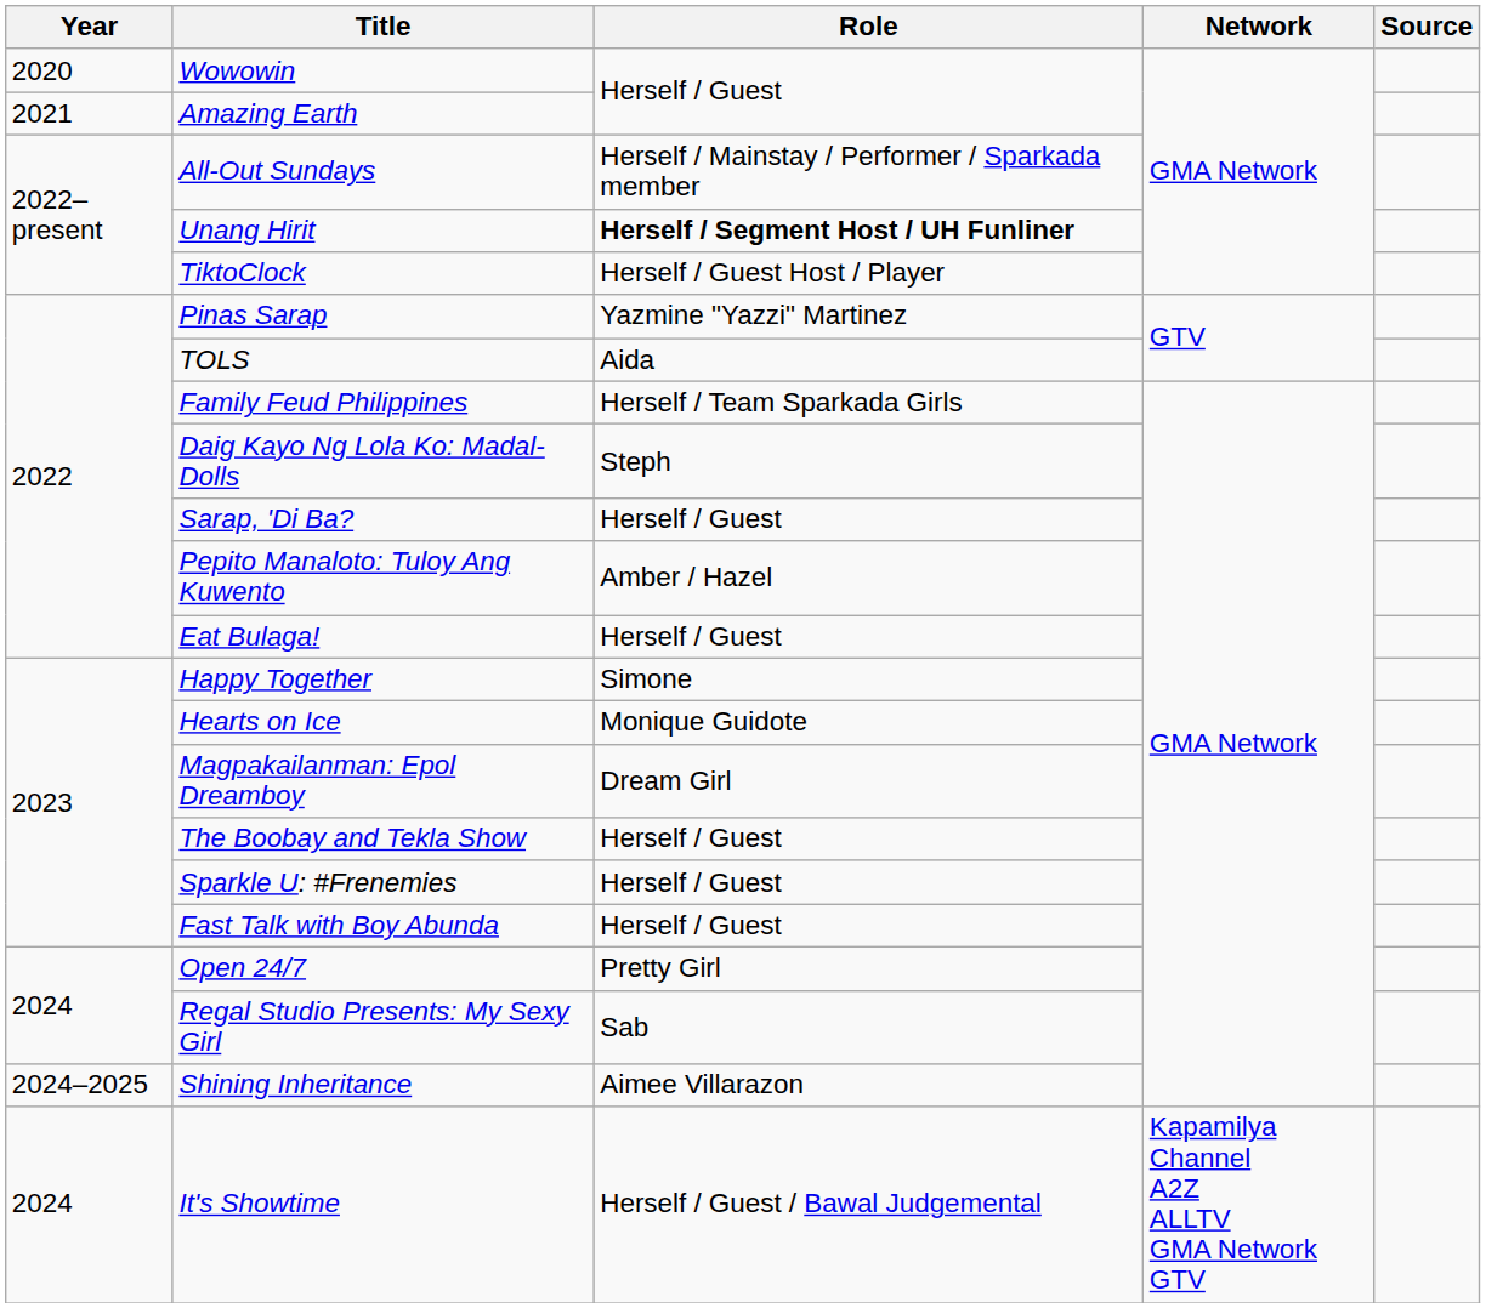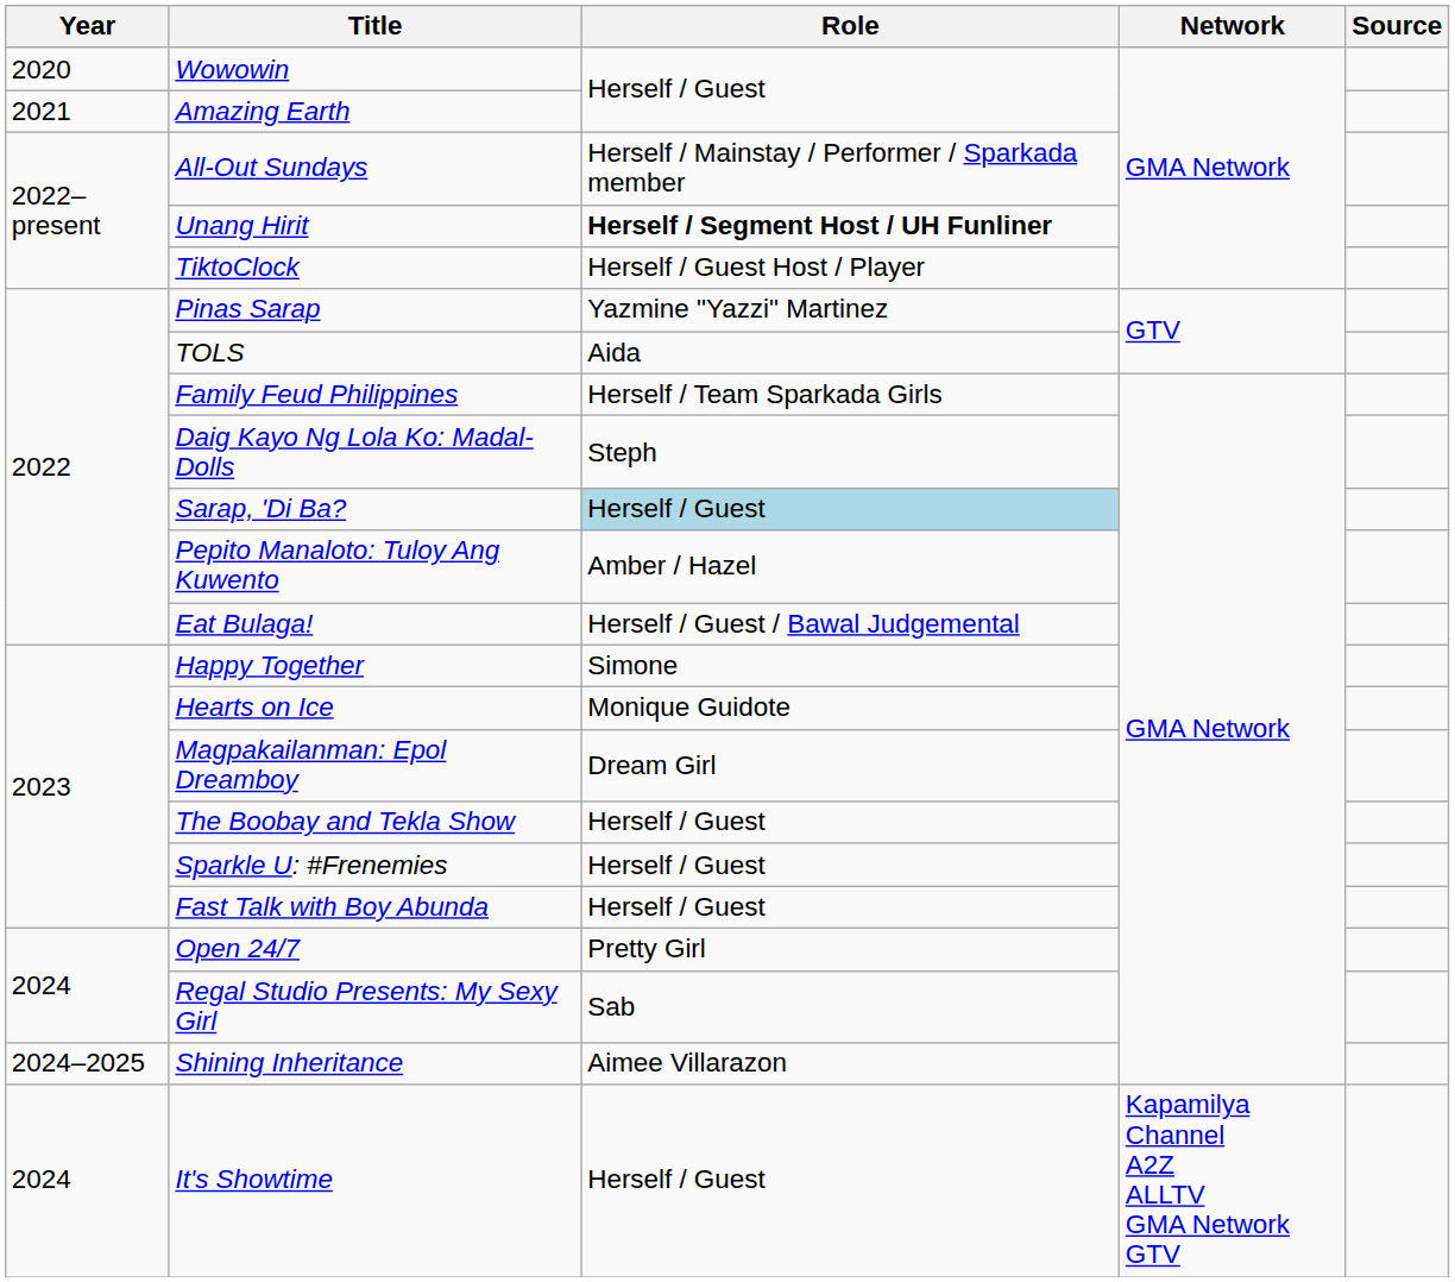Sarap, 'Di Ba? | Role: no background -> lightblue background
Eat Bulaga! | Role: Herself / Guest -> Herself / Guest / Bawal Judgemental
It's Showtime | Role: Herself / Guest / Bawal Judgemental -> Herself / Guest
